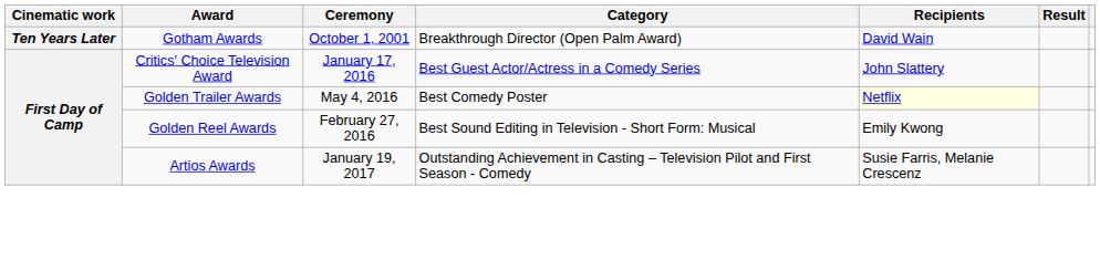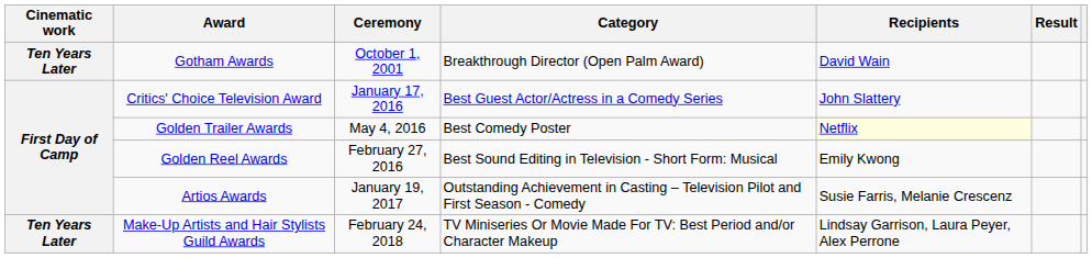+ row: Ten Years Later | Make-Up Artists and Hair Stylists Guild Awards | February 24, 2018 | TV Miniseries Or Movie Made For TV: Best Period and/or Character Makeup | Lindsay Garrison, Laura Peyer, Alex Perrone
